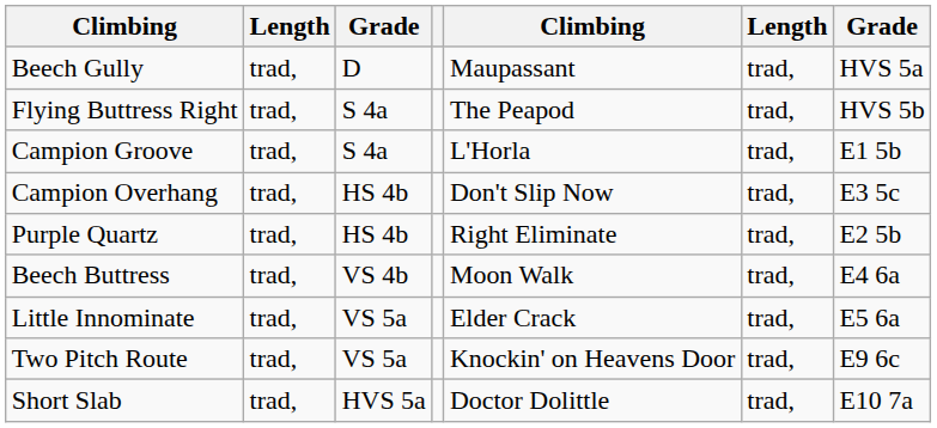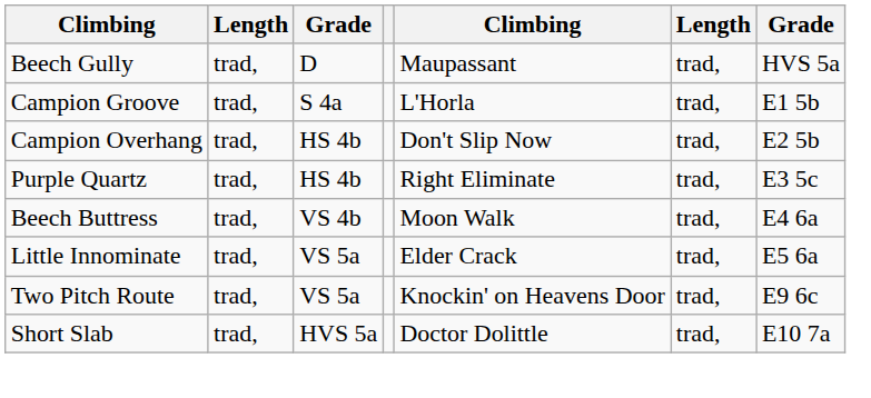- row: Flying Buttress Right | trad, | S 4a | The Peapod | trad, | HVS 5b
Campion Overhang | column 7: E3 5c -> E2 5b
Purple Quartz | column 7: E2 5b -> E3 5c
